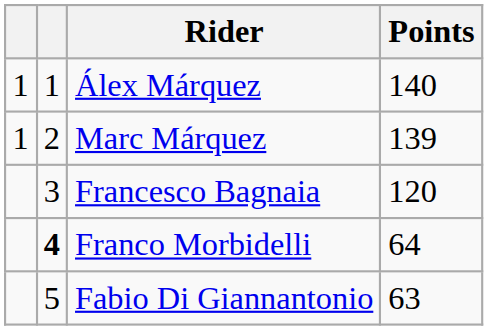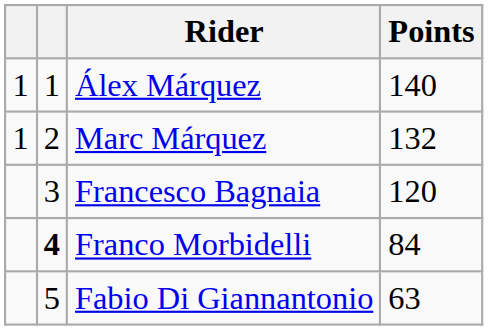Marc Márquez | Points: 139 -> 132
Franco Morbidelli | Points: 64 -> 84
